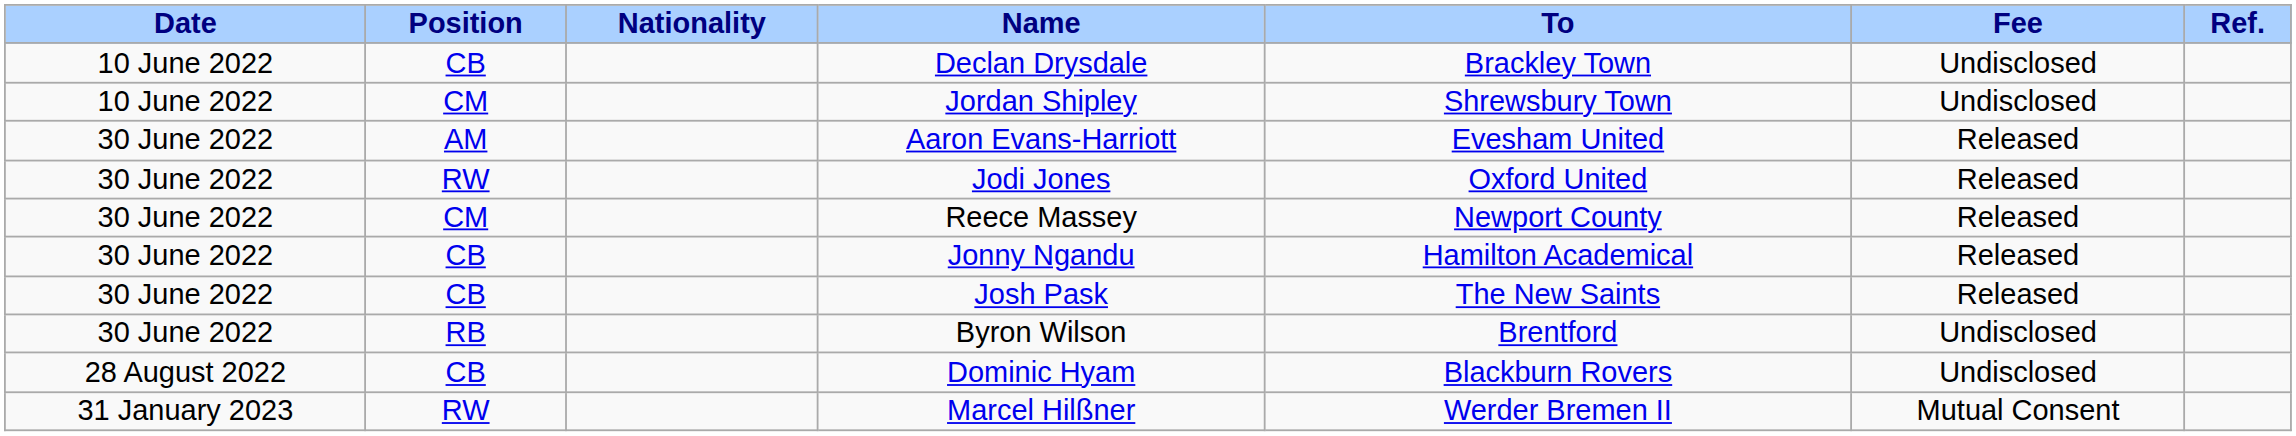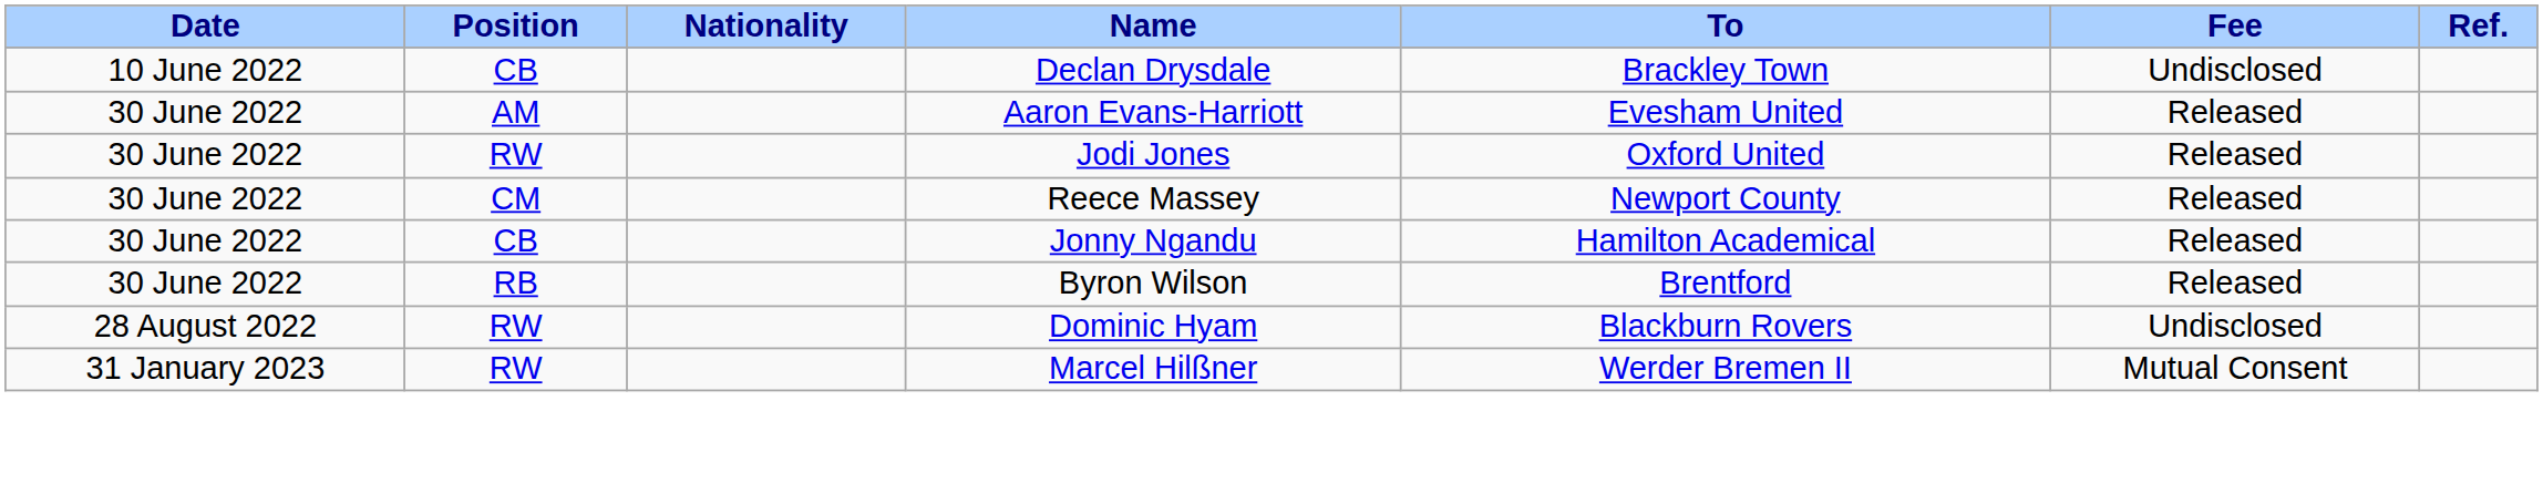- row: 10 June 2022 | CM | Jordan Shipley | Shrewsbury Town | Undisclosed
- row: 30 June 2022 | CB | Josh Pask | The New Saints | Released
Byron Wilson | Fee: Undisclosed -> Released
Dominic Hyam | Position: CB -> RW
